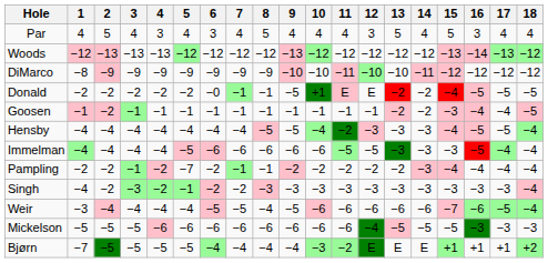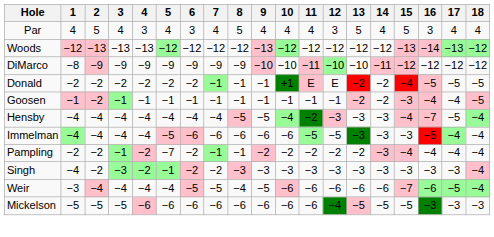Donald | 6: −0 -> −2
Donald | 9: −5 -> −1
Hensby | 16: −5 -> −7
- row: Bjørn | −7 | −5 | −5 | −5 | −5 | −4 | −4 | −4 | −4 | −3 | −2 | E | E | E | +1 | +1 | +1 | +2
